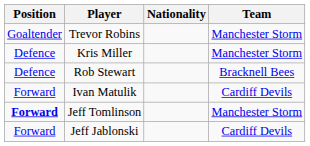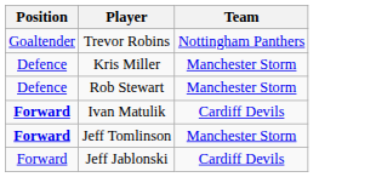- column: Nationality
Trevor Robins | Team: Manchester Storm -> Nottingham Panthers
Rob Stewart | Team: Bracknell Bees -> Manchester Storm
Ivan Matulik | Position: normal -> bold
